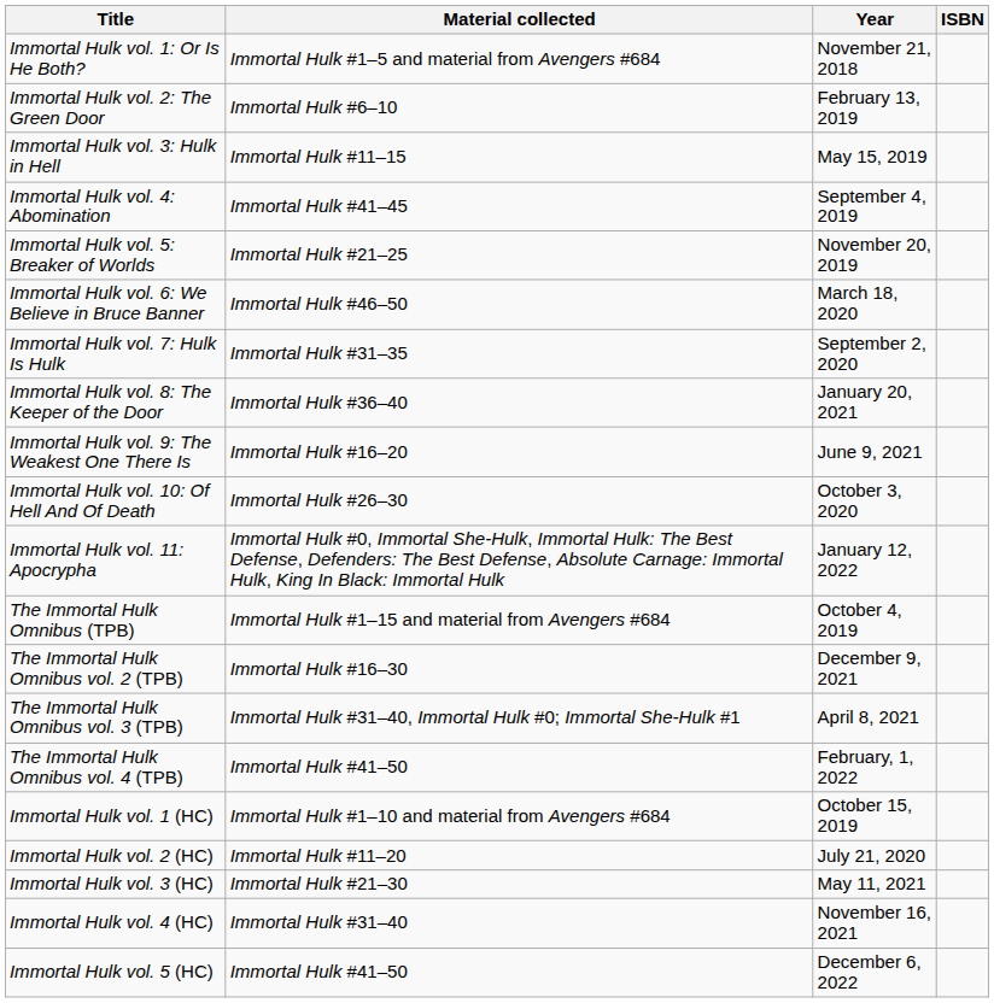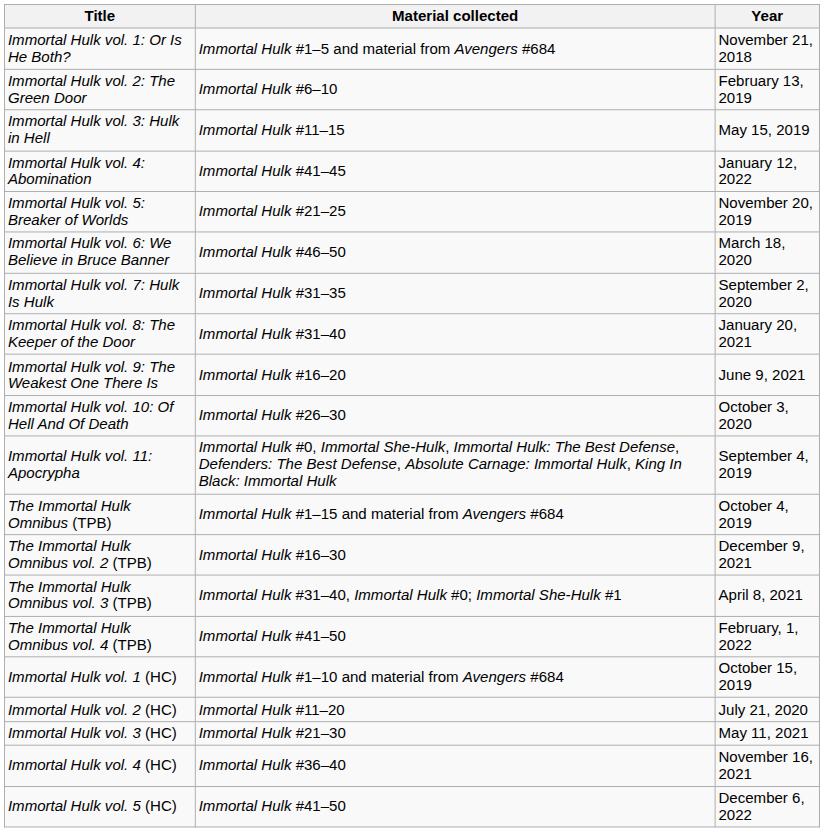- column: ISBN
Immortal Hulk vol. 4: Abomination | Year: September 4, 2019 -> January 12, 2022
Immortal Hulk vol. 8: The Keeper of the Door | Material collected: Immortal Hulk #36–40 -> Immortal Hulk #31–40
Immortal Hulk vol. 11: Apocrypha | Year: January 12, 2022 -> September 4, 2019
Immortal Hulk vol. 4 (HC) | Material collected: Immortal Hulk #31–40 -> Immortal Hulk #36–40
